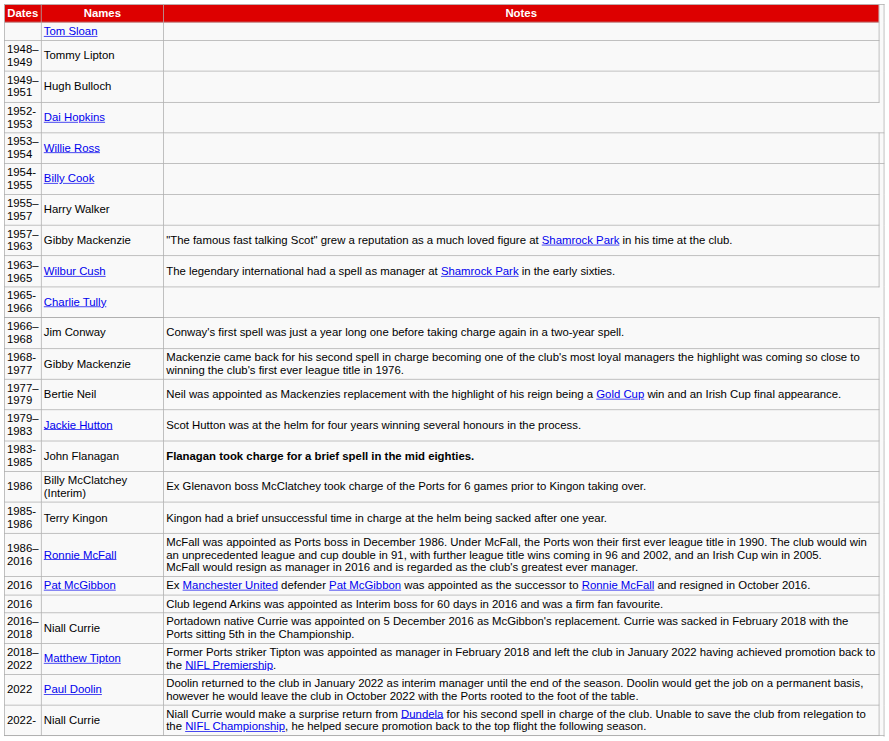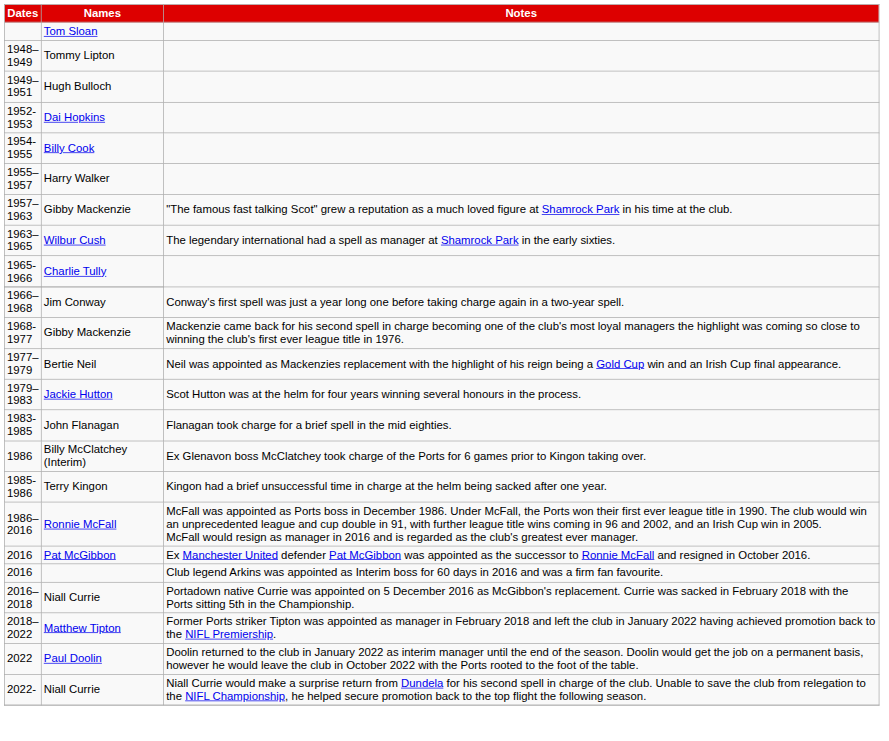- row: 1953–1954 | Willie Ross
John Flanagan | Notes: bold -> normal
